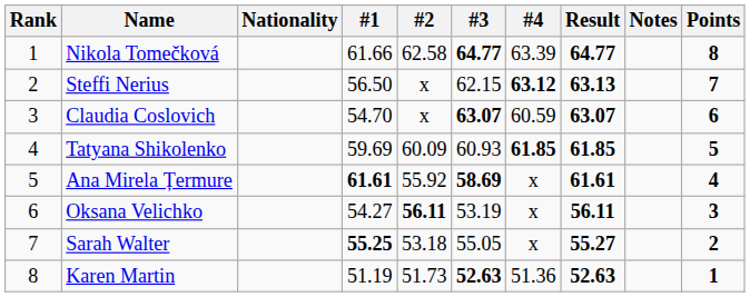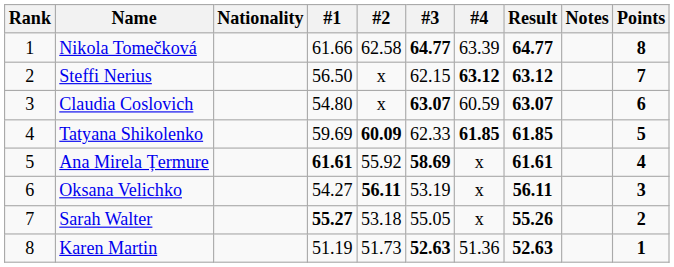Steffi Nerius | Result: 63.13 -> 63.12
Claudia Coslovich | #1: 54.70 -> 54.80
Tatyana Shikolenko | #2: normal -> bold
Tatyana Shikolenko | #3: 60.93 -> 62.33
Sarah Walter | #1: 55.25 -> 55.27
Sarah Walter | Result: 55.27 -> 55.26
